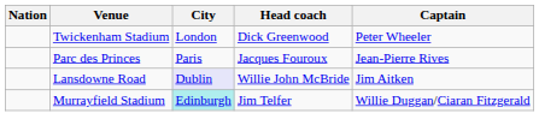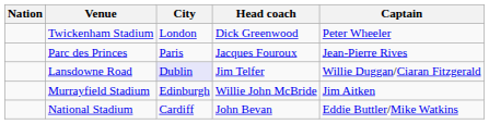Lansdowne Road | Head coach: Willie John McBride -> Jim Telfer
Lansdowne Road | Captain: Jim Aitken -> Willie Duggan/Ciaran Fitzgerald
Murrayfield Stadium | City: paleturquoise background -> no background
Murrayfield Stadium | Head coach: Jim Telfer -> Willie John McBride
Murrayfield Stadium | Captain: Willie Duggan/Ciaran Fitzgerald -> Jim Aitken
+ row: National Stadium | Cardiff | John Bevan | Eddie Buttler/Mike Watkins
